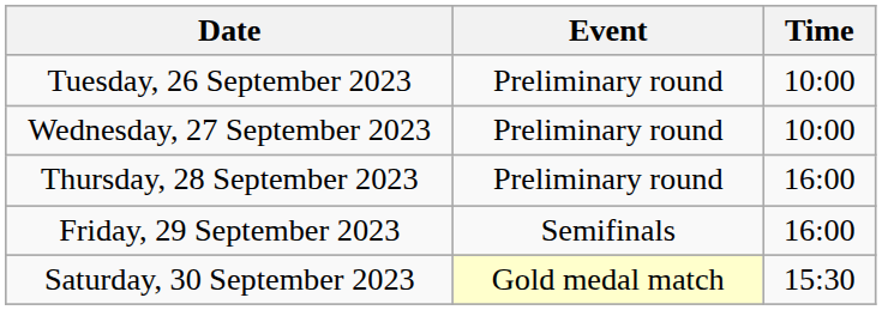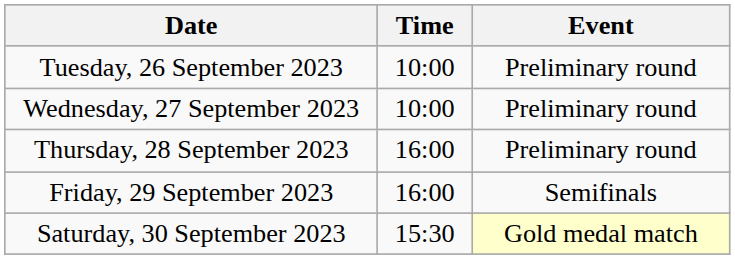columns swapped: Time <-> Event
